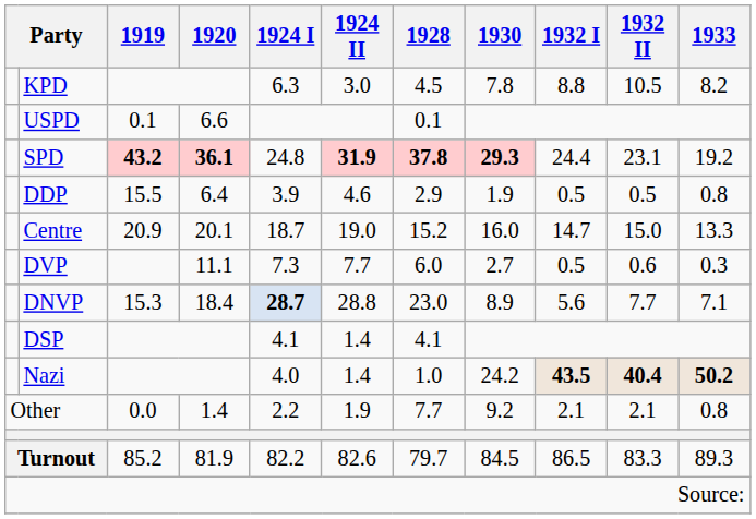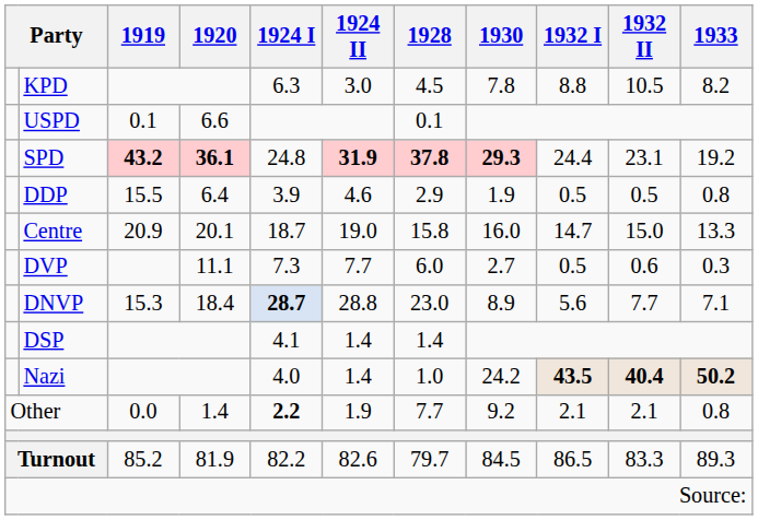Centre | 1928: 15.2 -> 15.8
DSP | 1928: 4.1 -> 1.4
Other | 1924 I: normal -> bold
